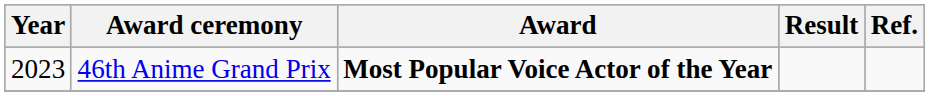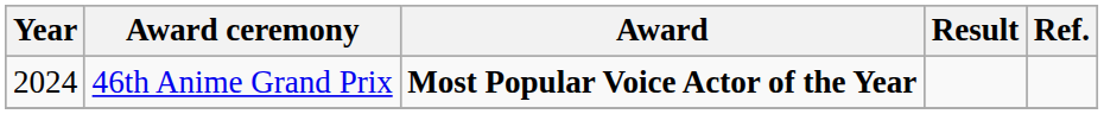46th Anime Grand Prix | Year: 2023 -> 2024
